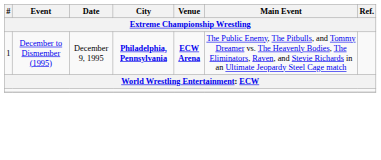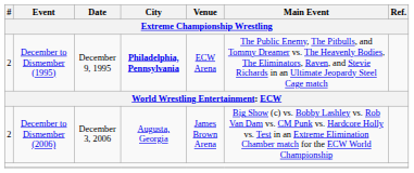December to Dismember (1995) | #: 1 -> 2
December to Dismember (1995) | Venue: bold -> normal
+ row: 2 | December to Dismember (2006) | December 3, 2006 | Augusta, Georgia | James Brown Arena | Big Show (c) vs. Bobby Lashley vs. Rob Van Dam vs. CM Punk vs. Hardcore Holly vs. Test in an Extreme Elimination Chamber match for the ECW World Championship
